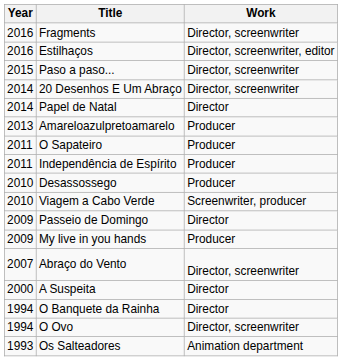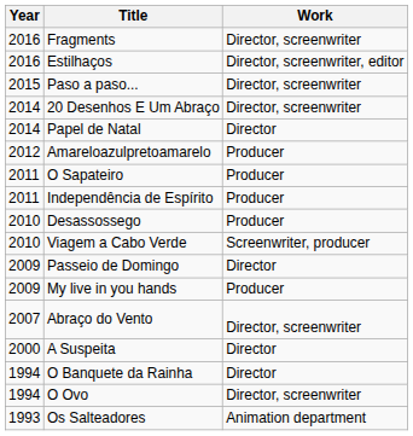Amareloazulpretoamarelo | Year: 2013 -> 2012
